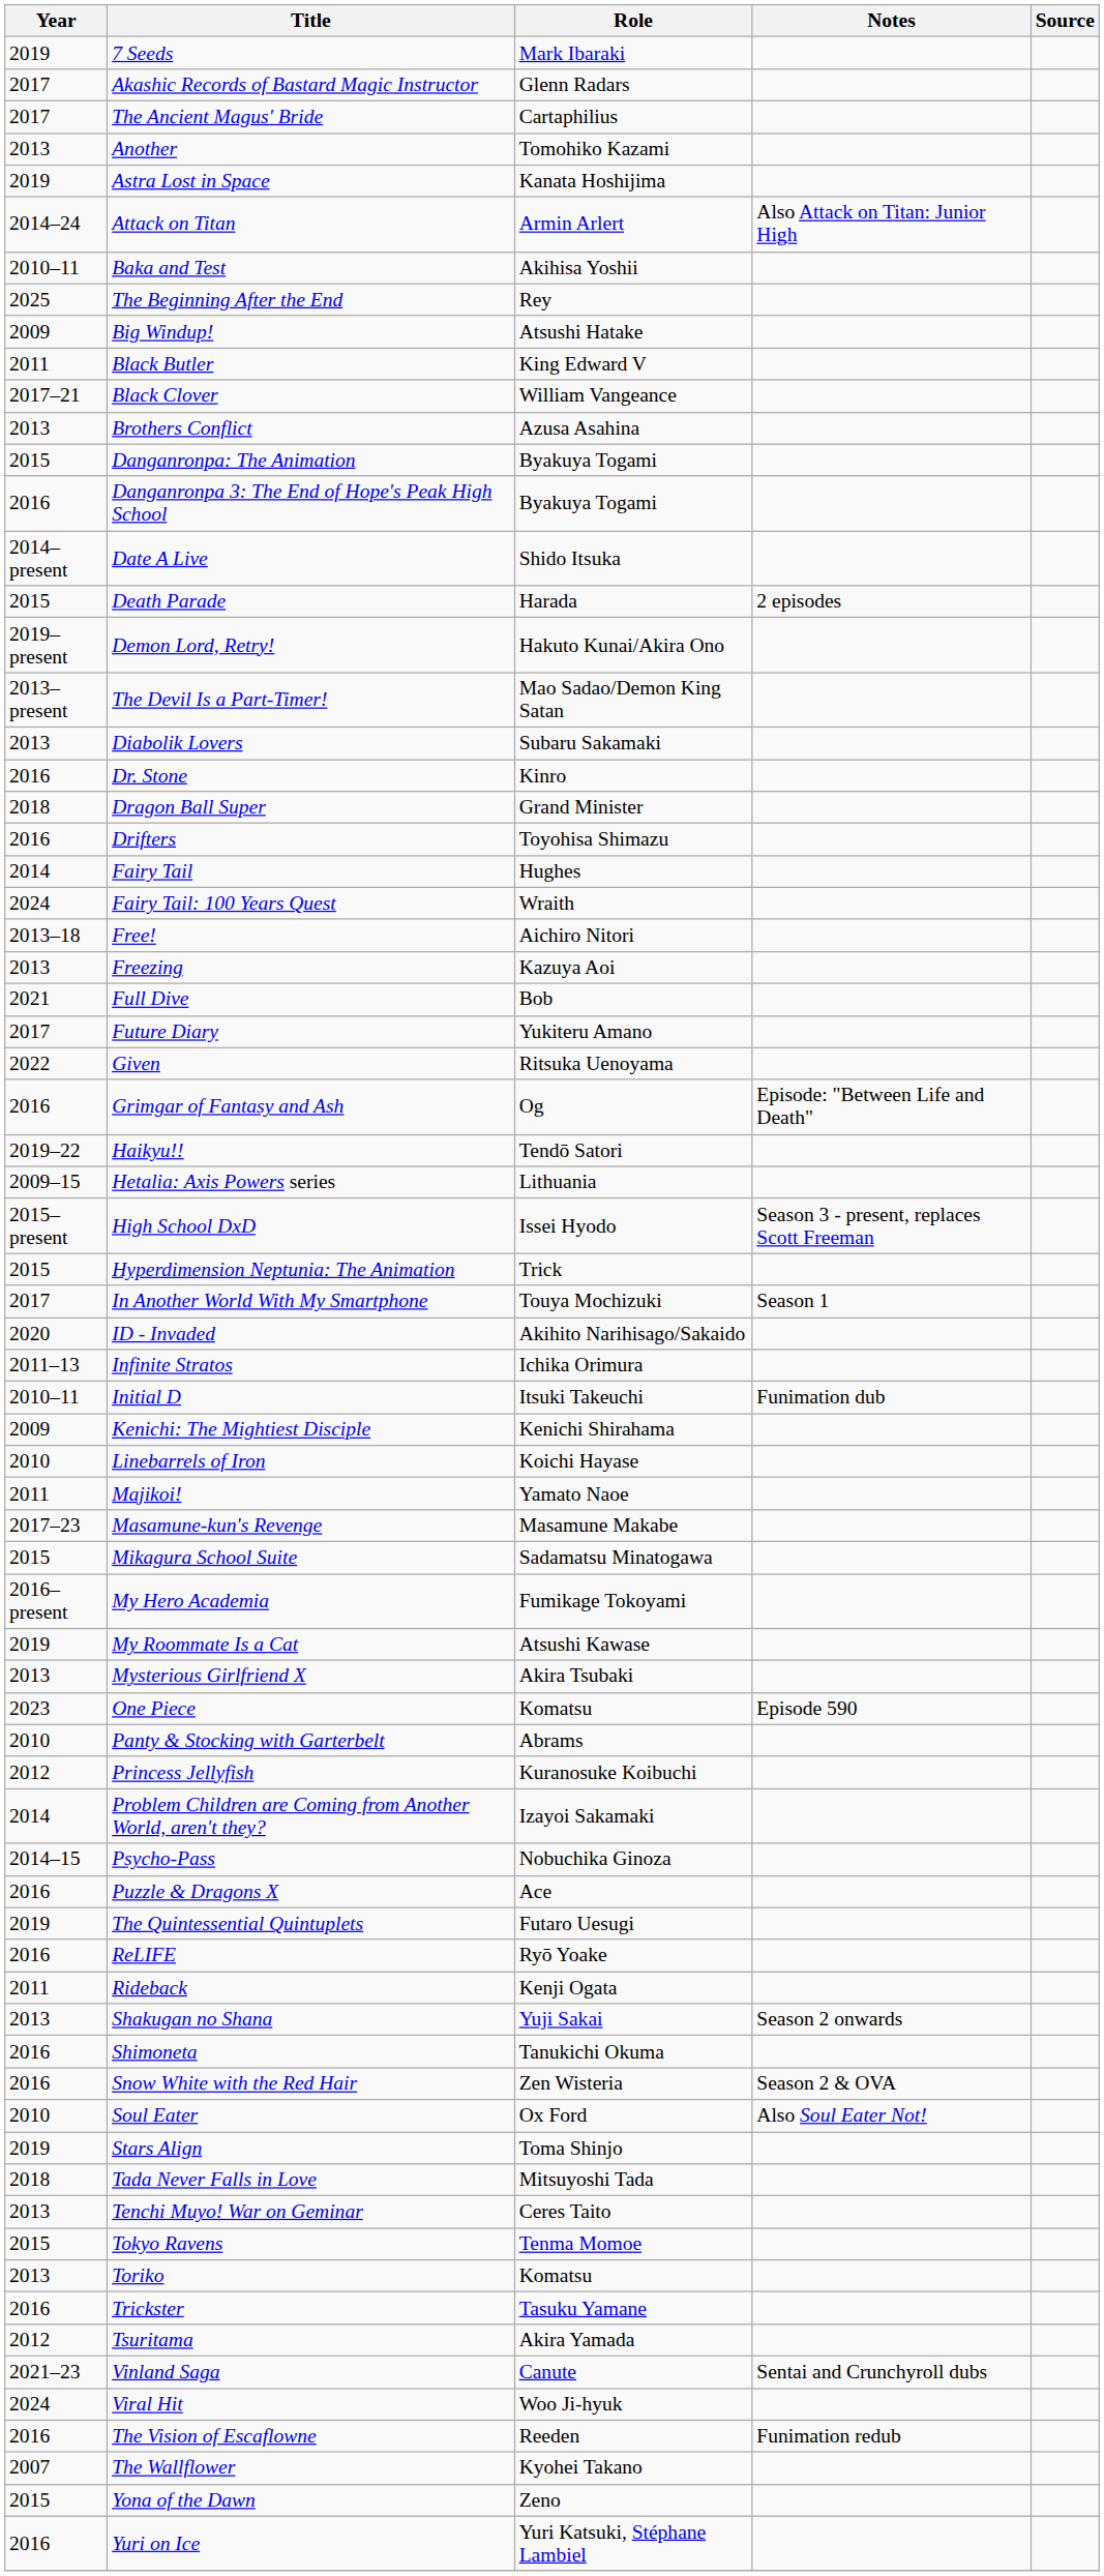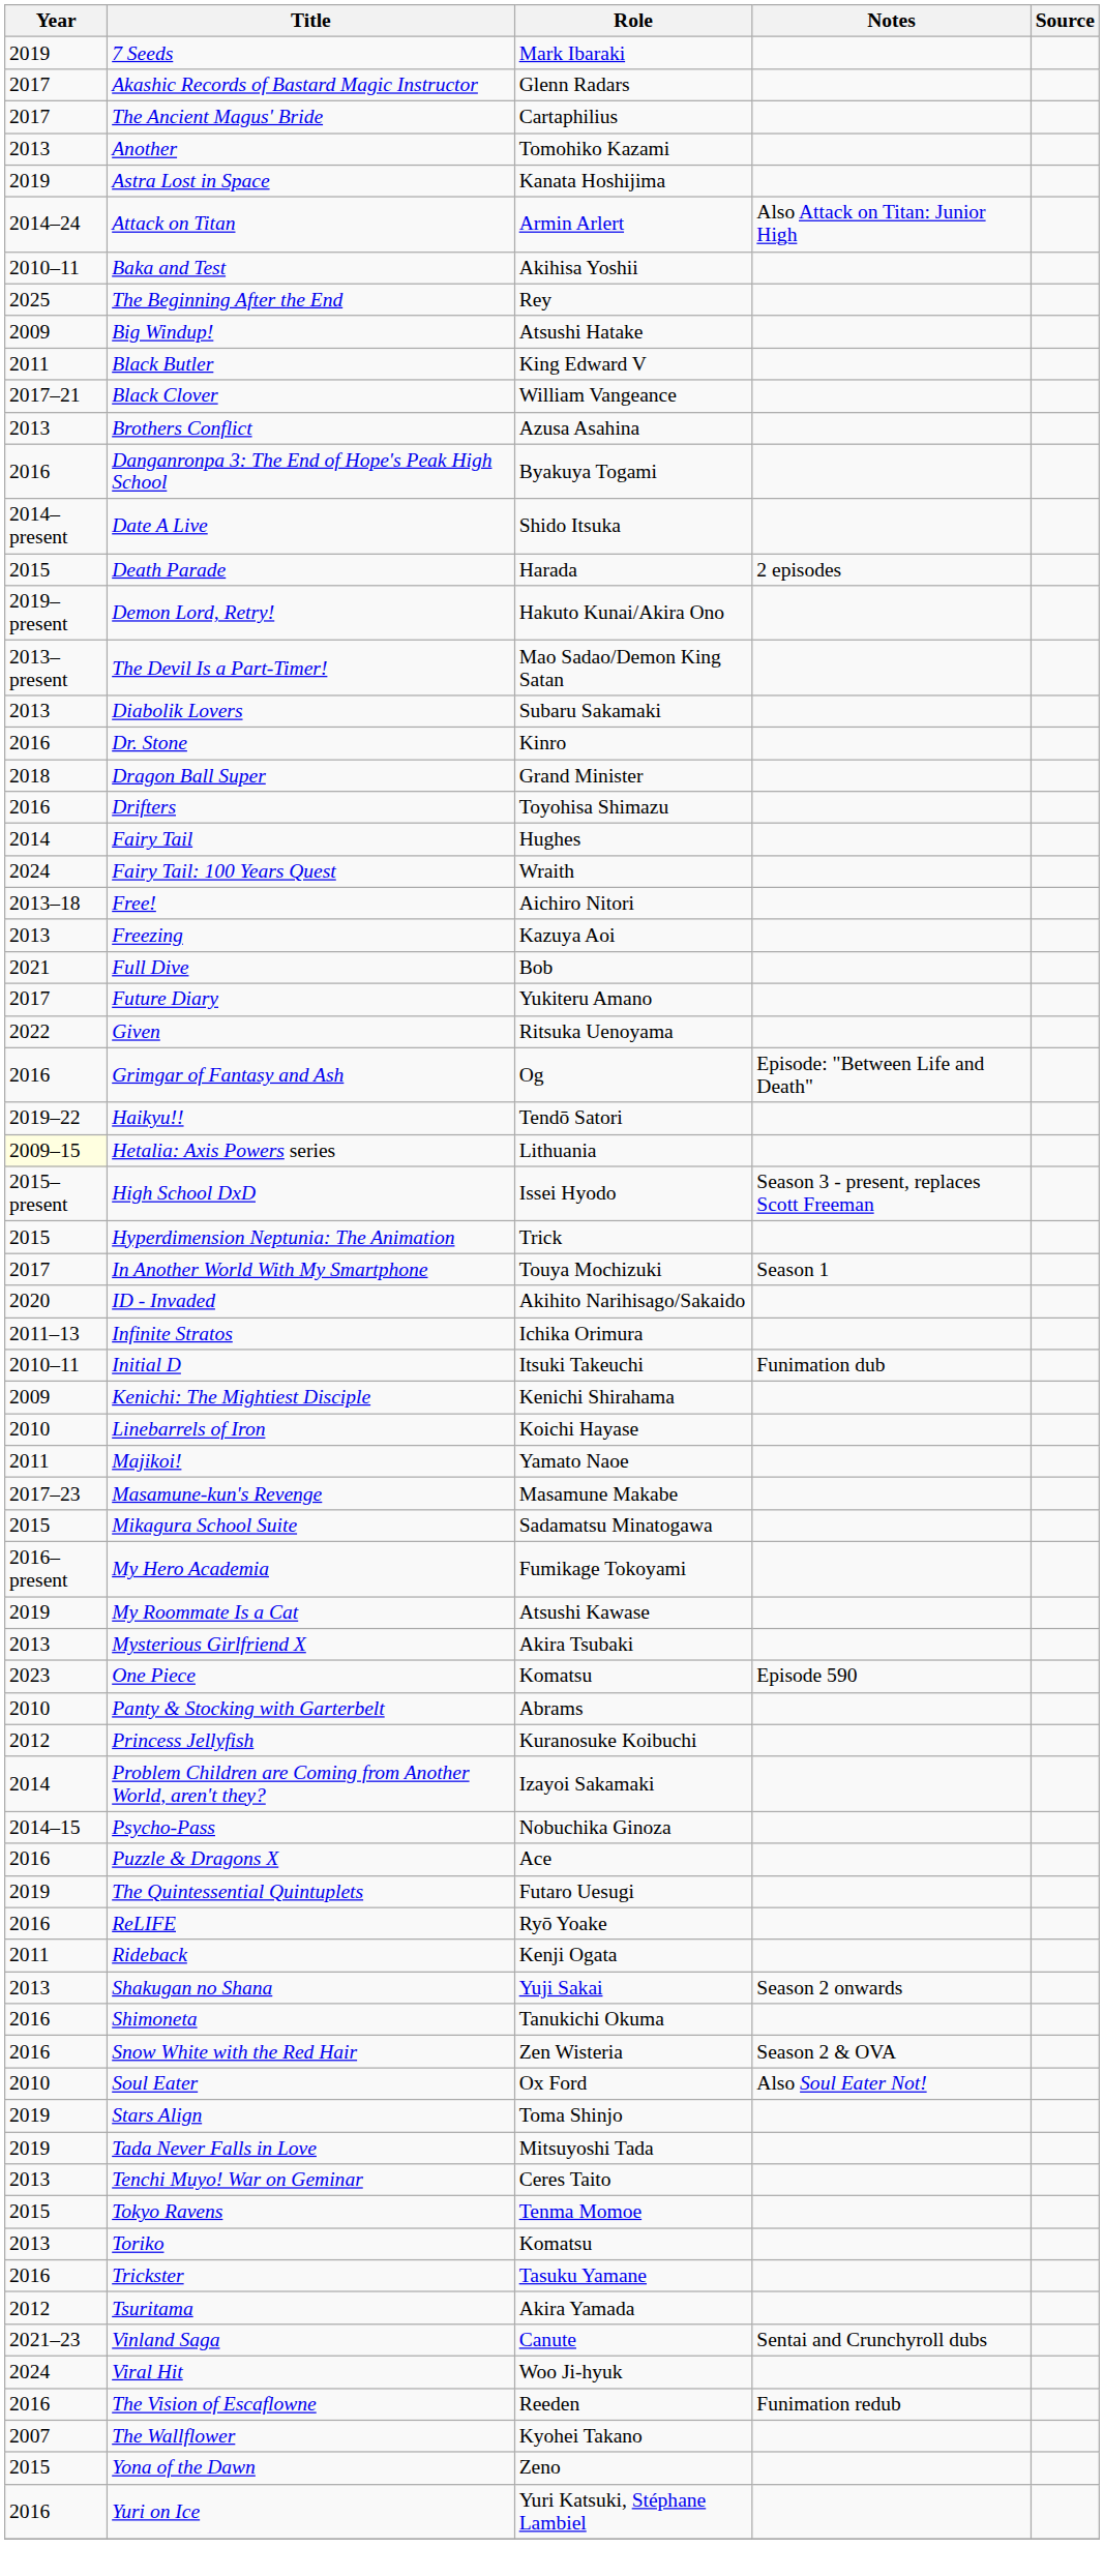- row: 2015 | Danganronpa: The Animation | Byakuya Togami
Hetalia: Axis Powers series | Year: no background -> lightyellow background
Tada Never Falls in Love | Year: 2018 -> 2019
